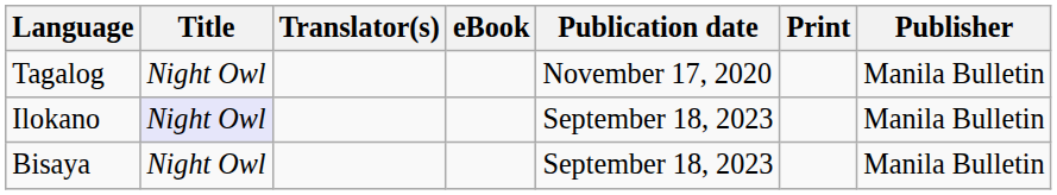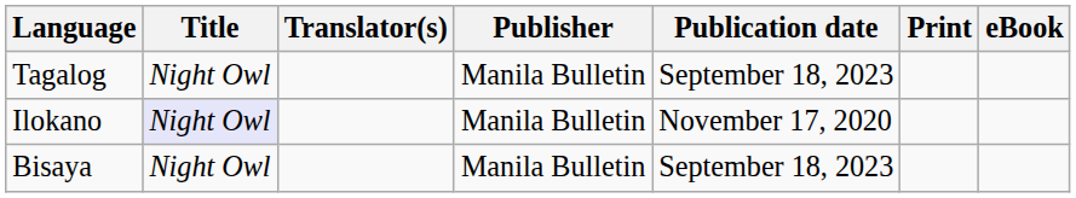columns swapped: Publisher <-> eBook
Tagalog | Publication date: November 17, 2020 -> September 18, 2023
Ilokano | Publication date: September 18, 2023 -> November 17, 2020
